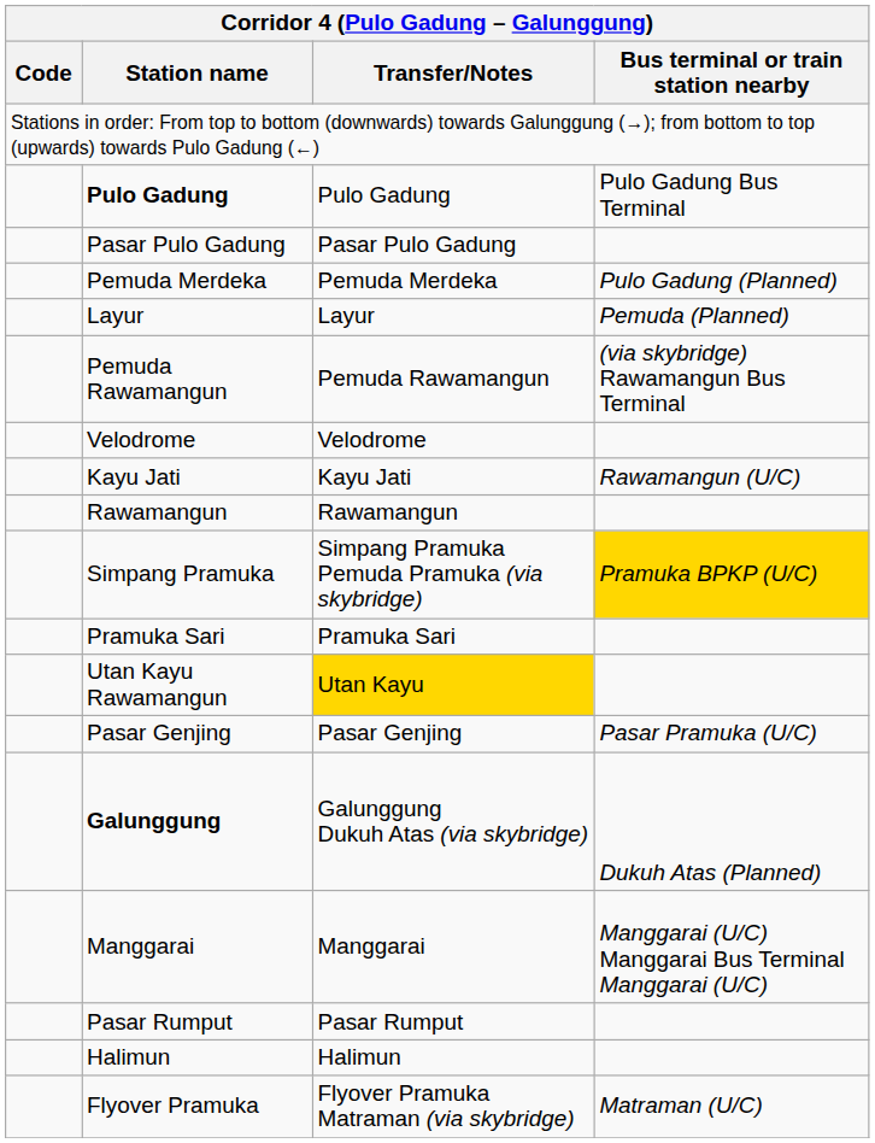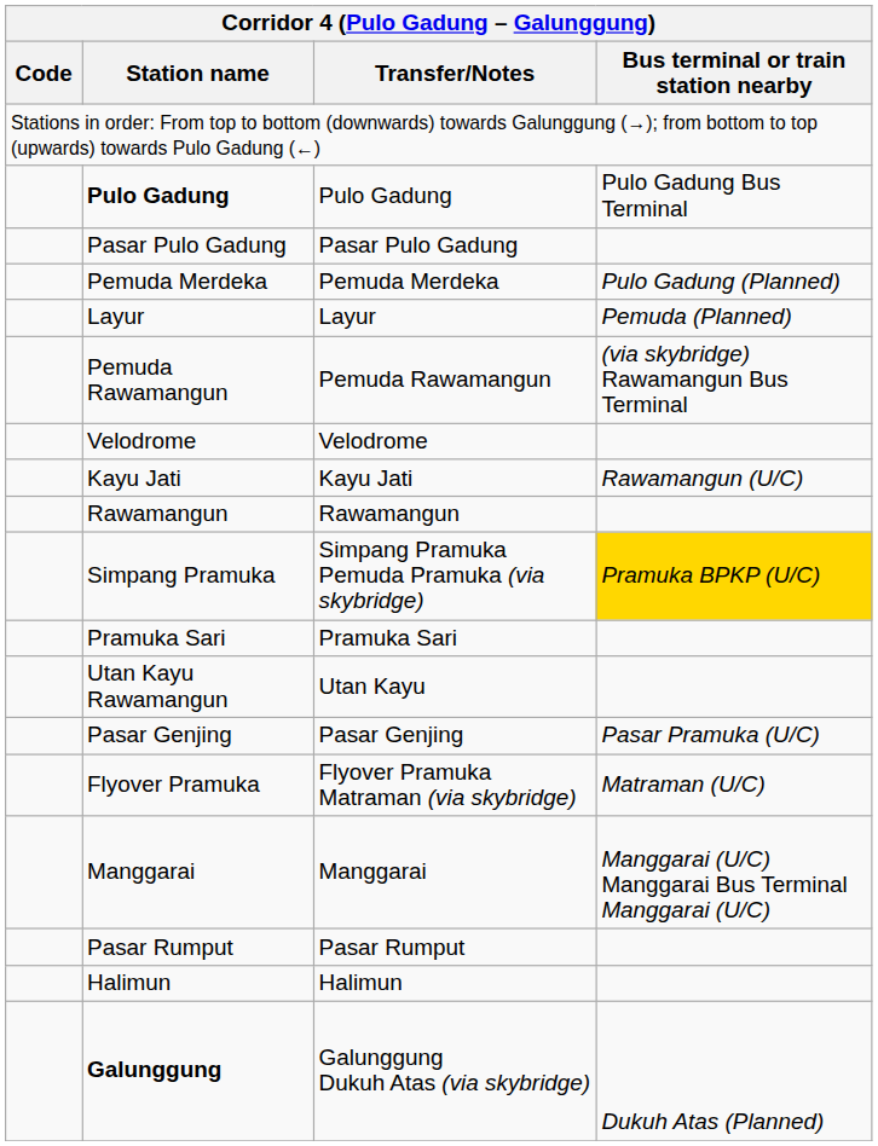Utan Kayu Rawamangun | Transfer/Notes: gold background -> no background
rows swapped: Flyover Pramuka <-> Galunggung
